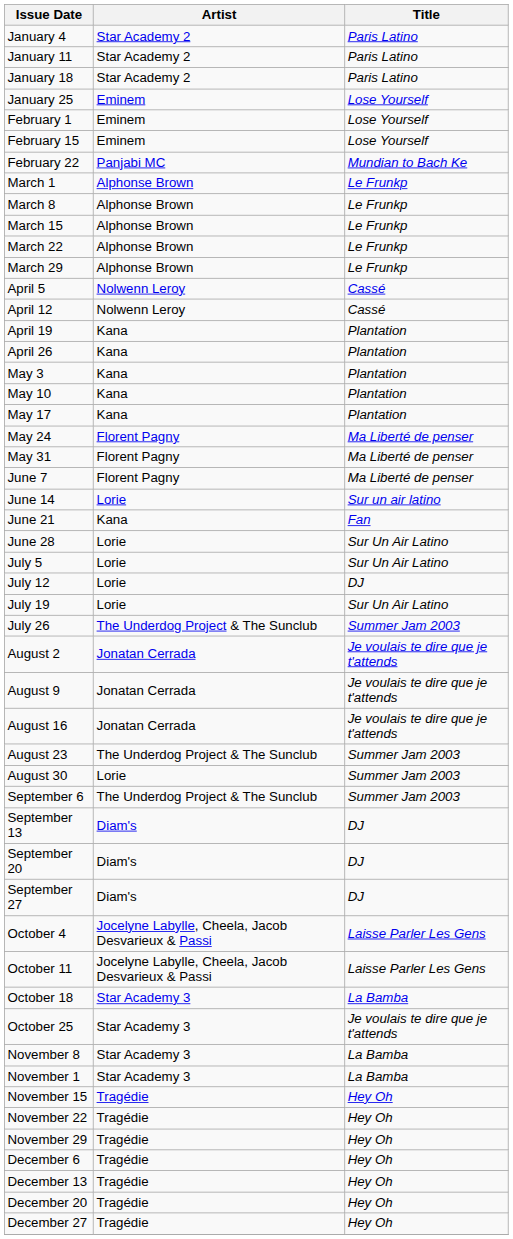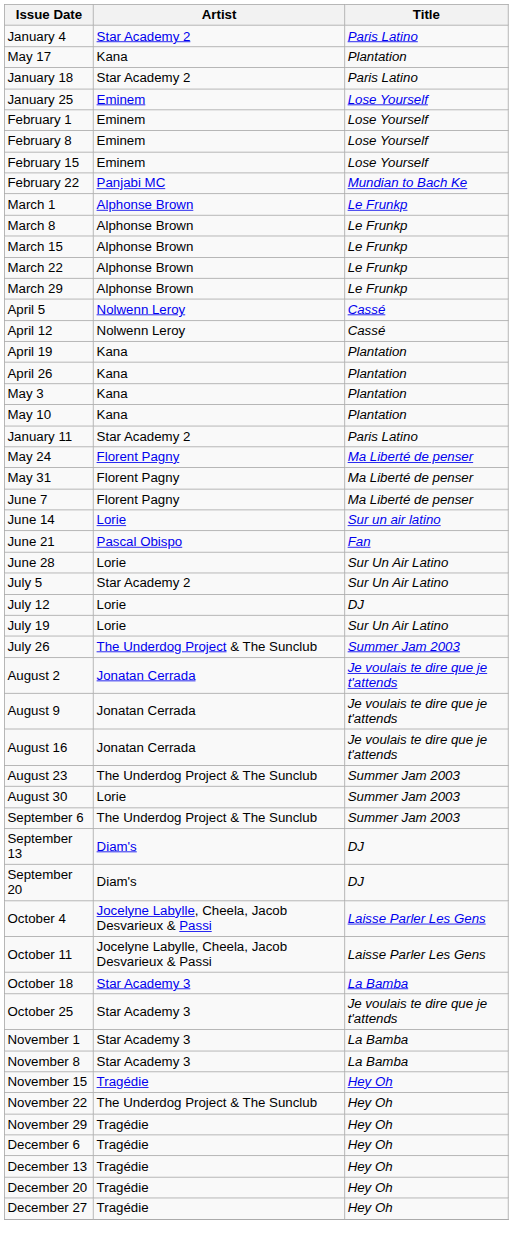rows swapped: January 11 <-> May 17
+ row: February 8 | Eminem | Lose Yourself
June 21 | Artist: Kana -> Pascal Obispo
July 5 | Artist: Lorie -> Star Academy 2
- row: September 27 | Diam's | DJ
rows swapped: November 1 <-> November 8
November 22 | Artist: Tragédie -> The Underdog Project & The Sunclub
